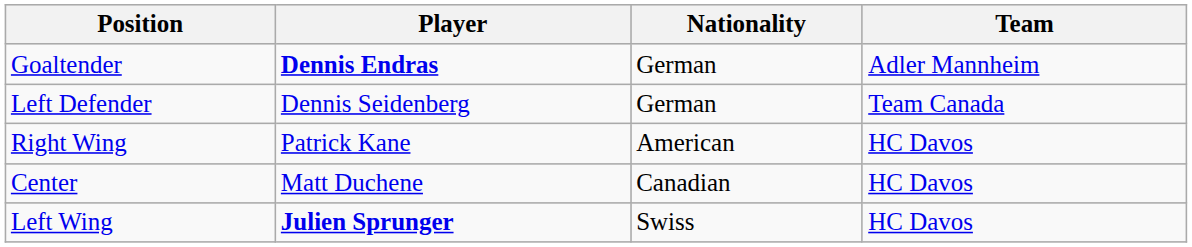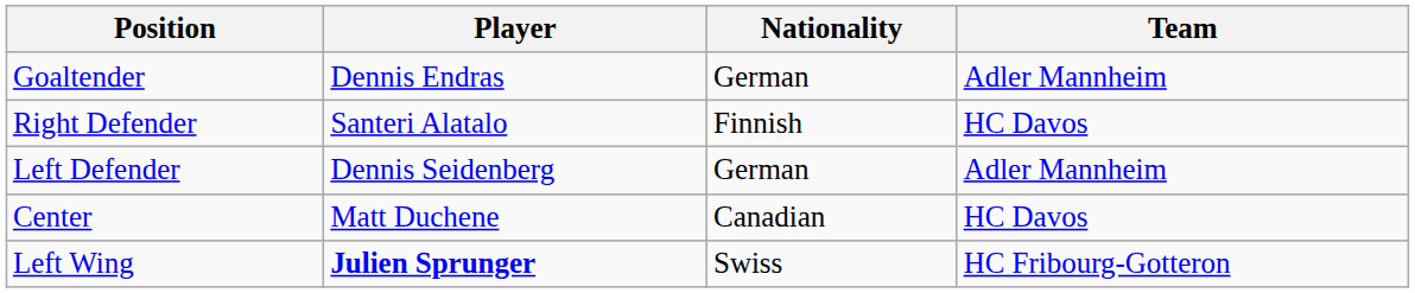Goaltender | Player: bold -> normal
+ row: Right Defender | Santeri Alatalo | Finnish | HC Davos
Left Defender | Team: Team Canada -> Adler Mannheim
- row: Right Wing | Patrick Kane | American | HC Davos
Left Wing | Team: HC Davos -> HC Fribourg-Gotteron
